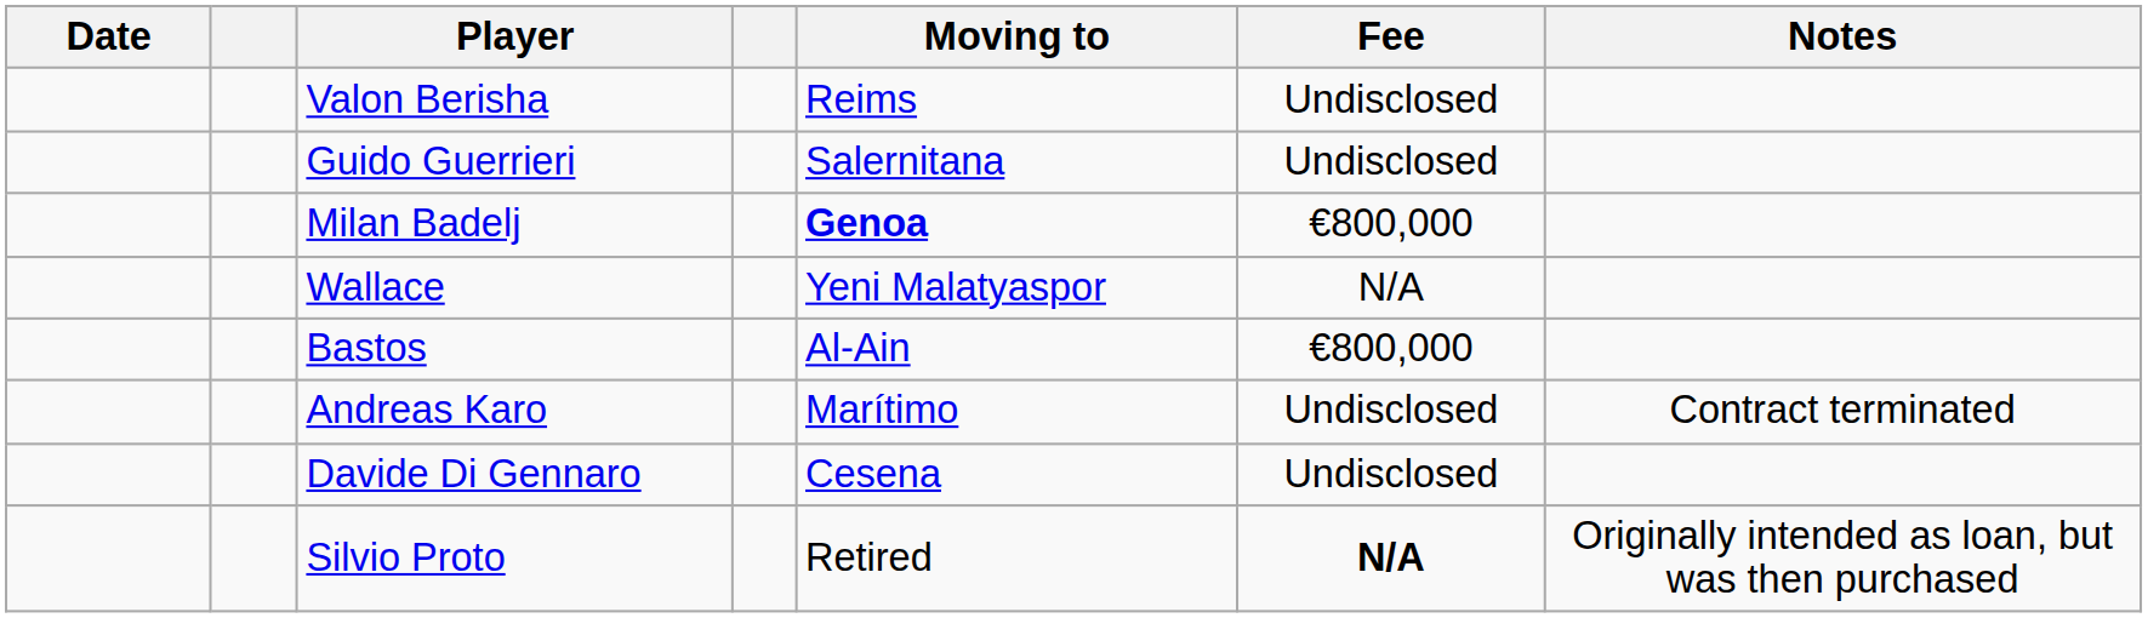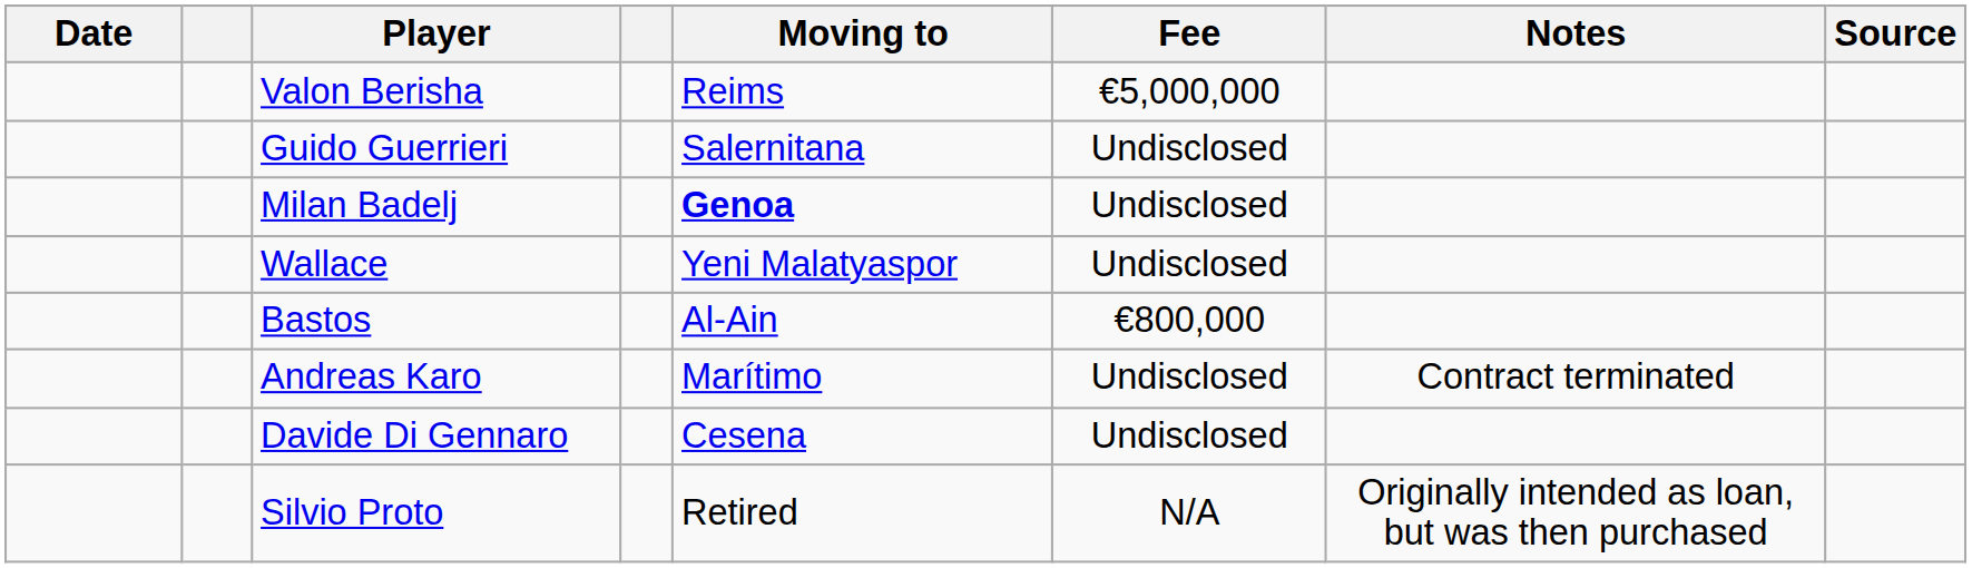+ column: Source
Valon Berisha | Fee: Undisclosed -> €5,000,000
Milan Badelj | Fee: €800,000 -> Undisclosed
Wallace | Fee: N/A -> Undisclosed
Silvio Proto | Fee: bold -> normal
